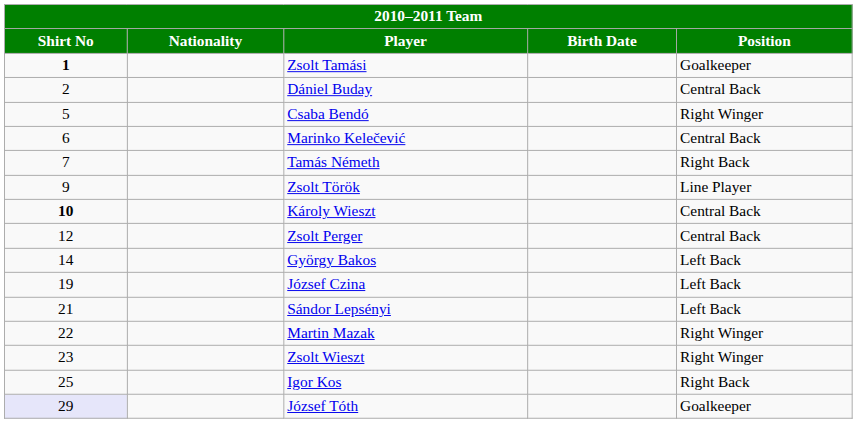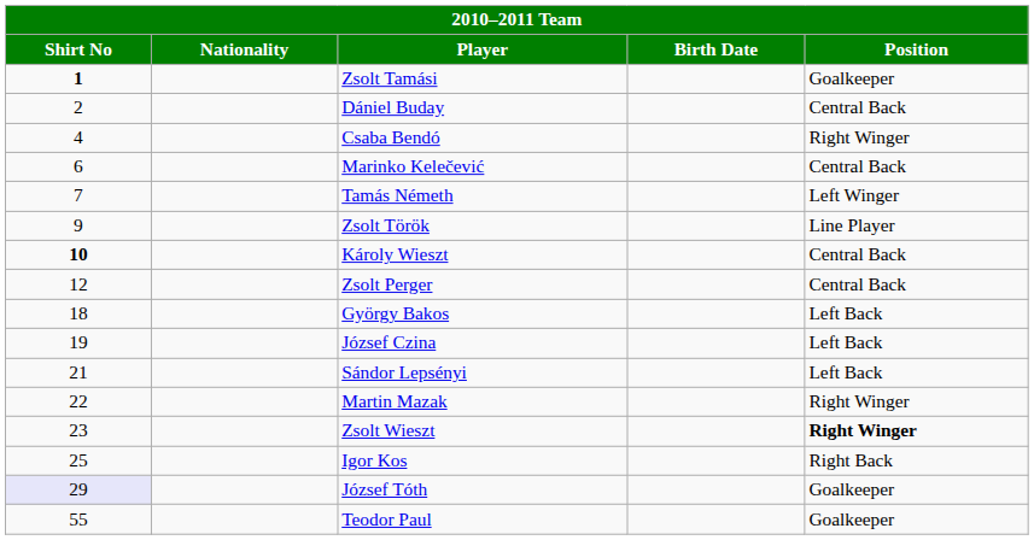Csaba Bendó | Shirt No: 5 -> 4
Tamás Németh | Position: Right Back -> Left Winger
György Bakos | Shirt No: 14 -> 18
Zsolt Wieszt | Position: normal -> bold
+ row: 55 | Teodor Paul | Goalkeeper
